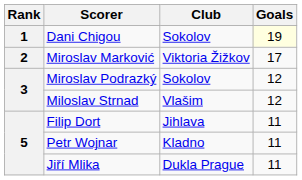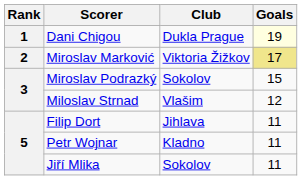Dani Chigou | Club: Sokolov -> Dukla Prague
Miroslav Marković | Goals: no background -> khaki background
Miroslav Podrazký | Goals: 12 -> 15
Jiří Mlika | Club: Dukla Prague -> Sokolov
